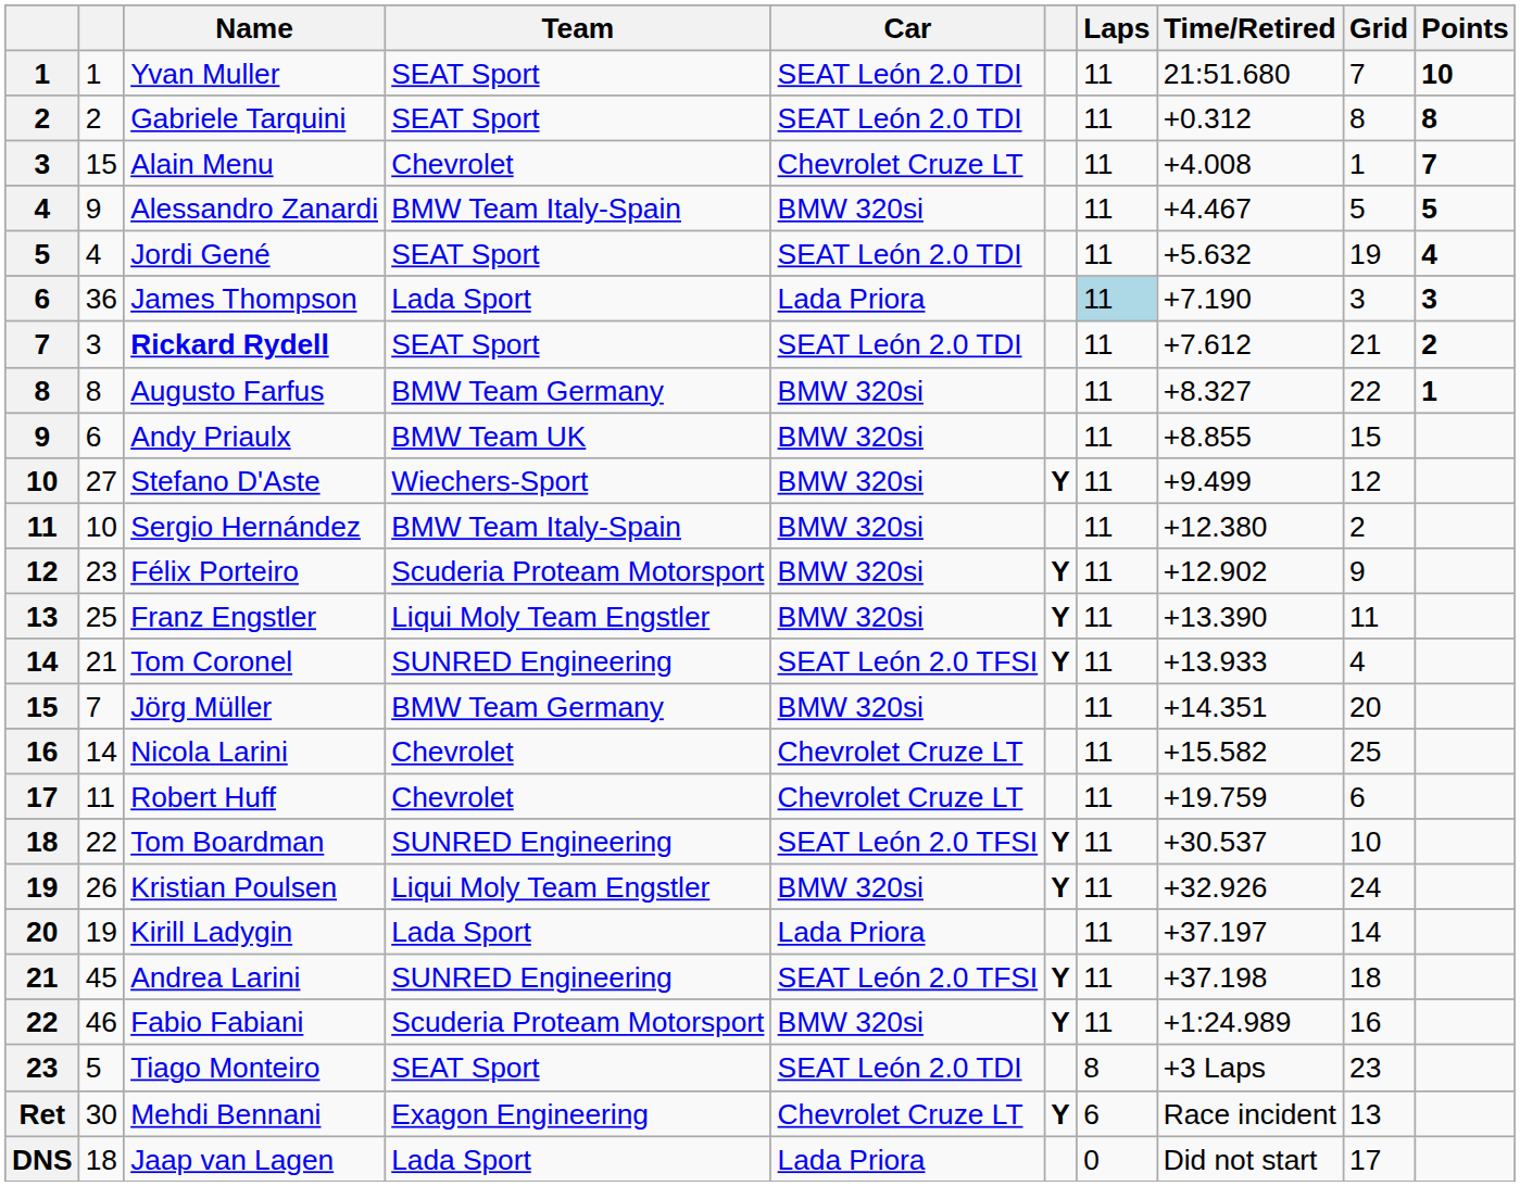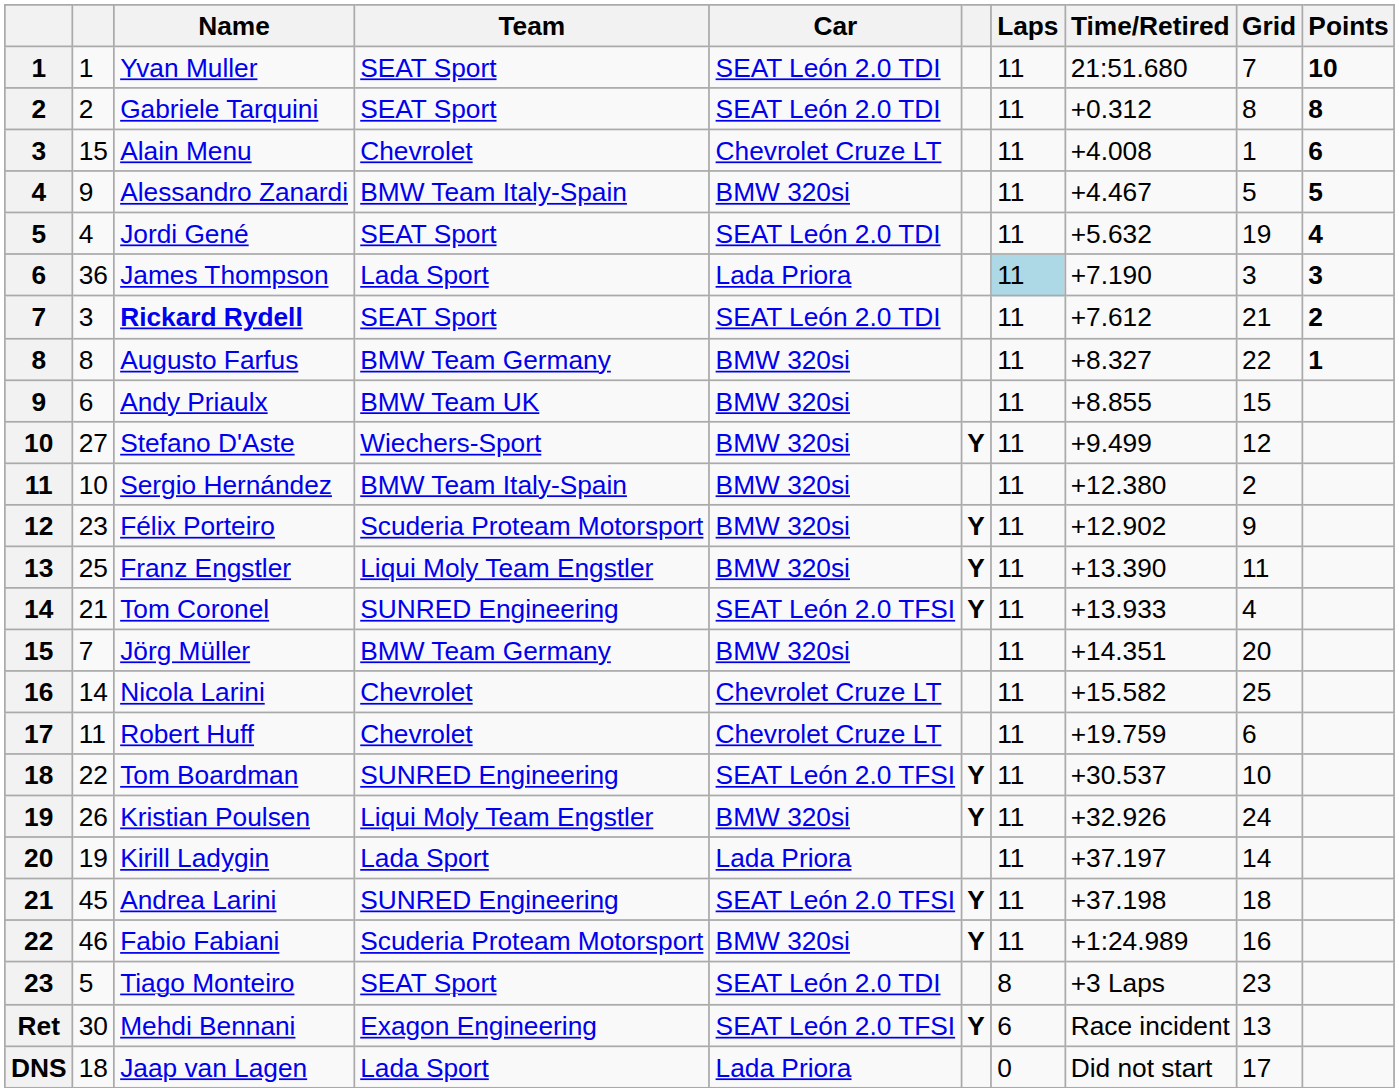Alain Menu | Points: 7 -> 6
Mehdi Bennani | Car: Chevrolet Cruze LT -> SEAT León 2.0 TFSI
